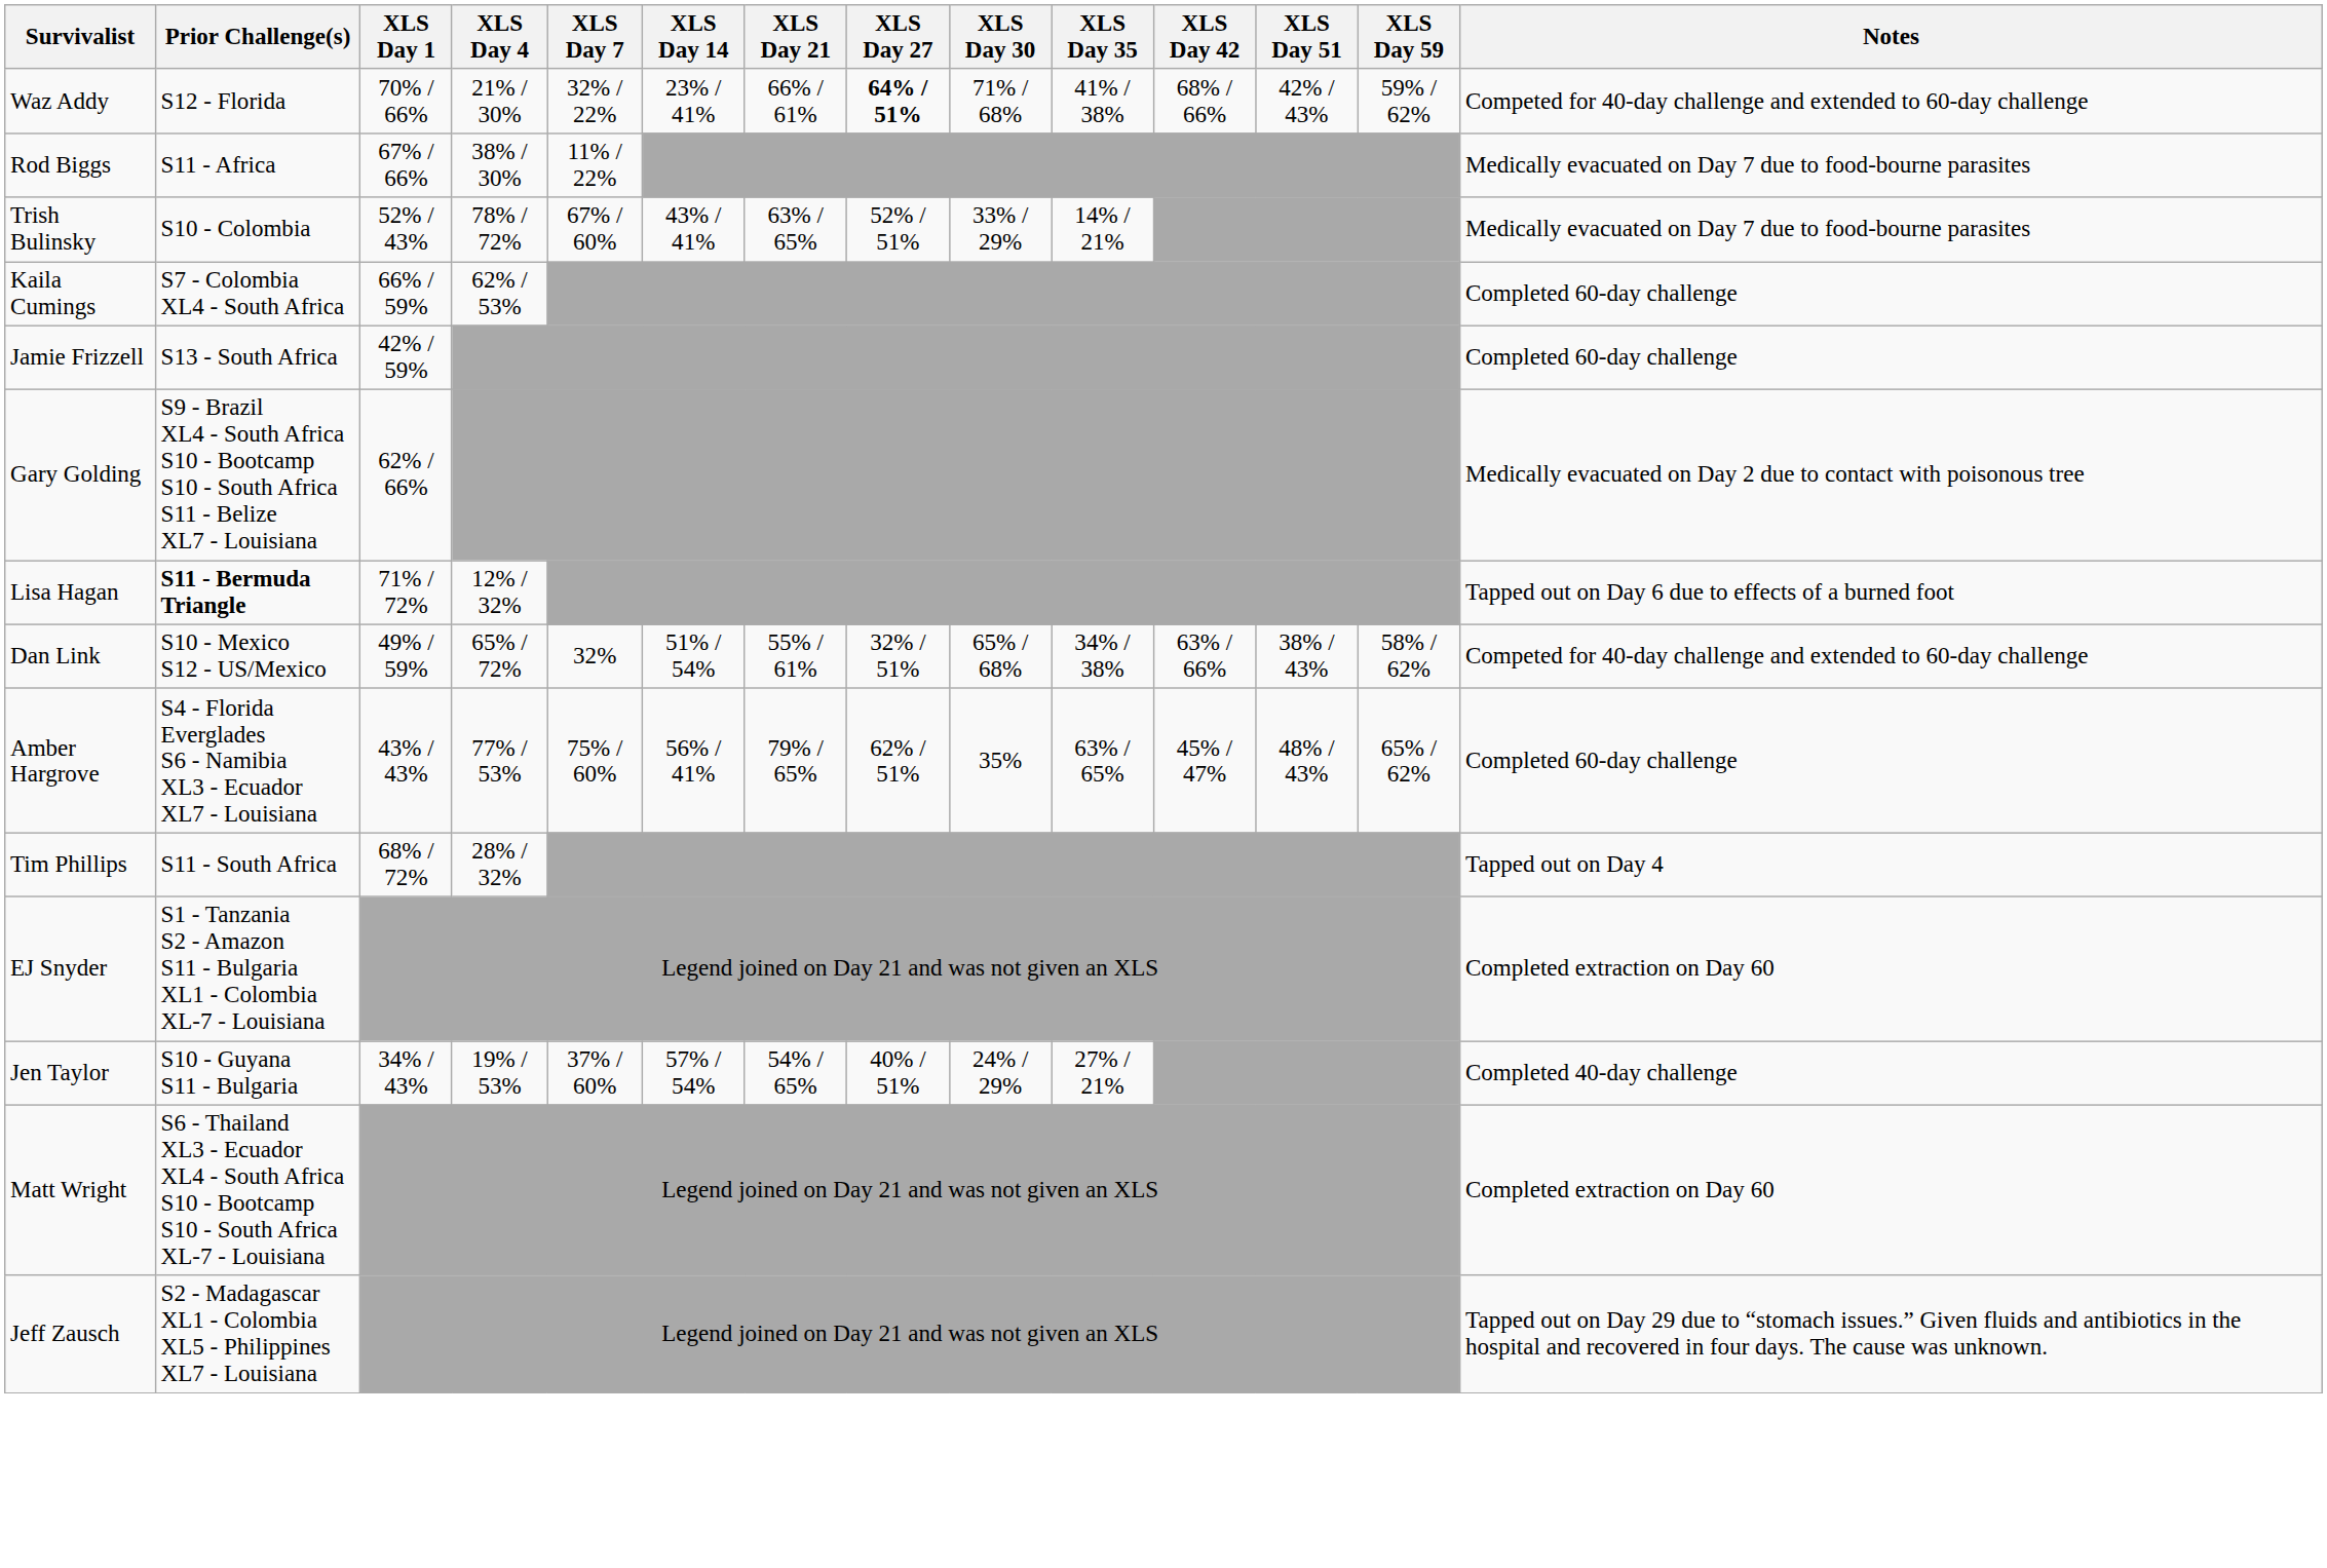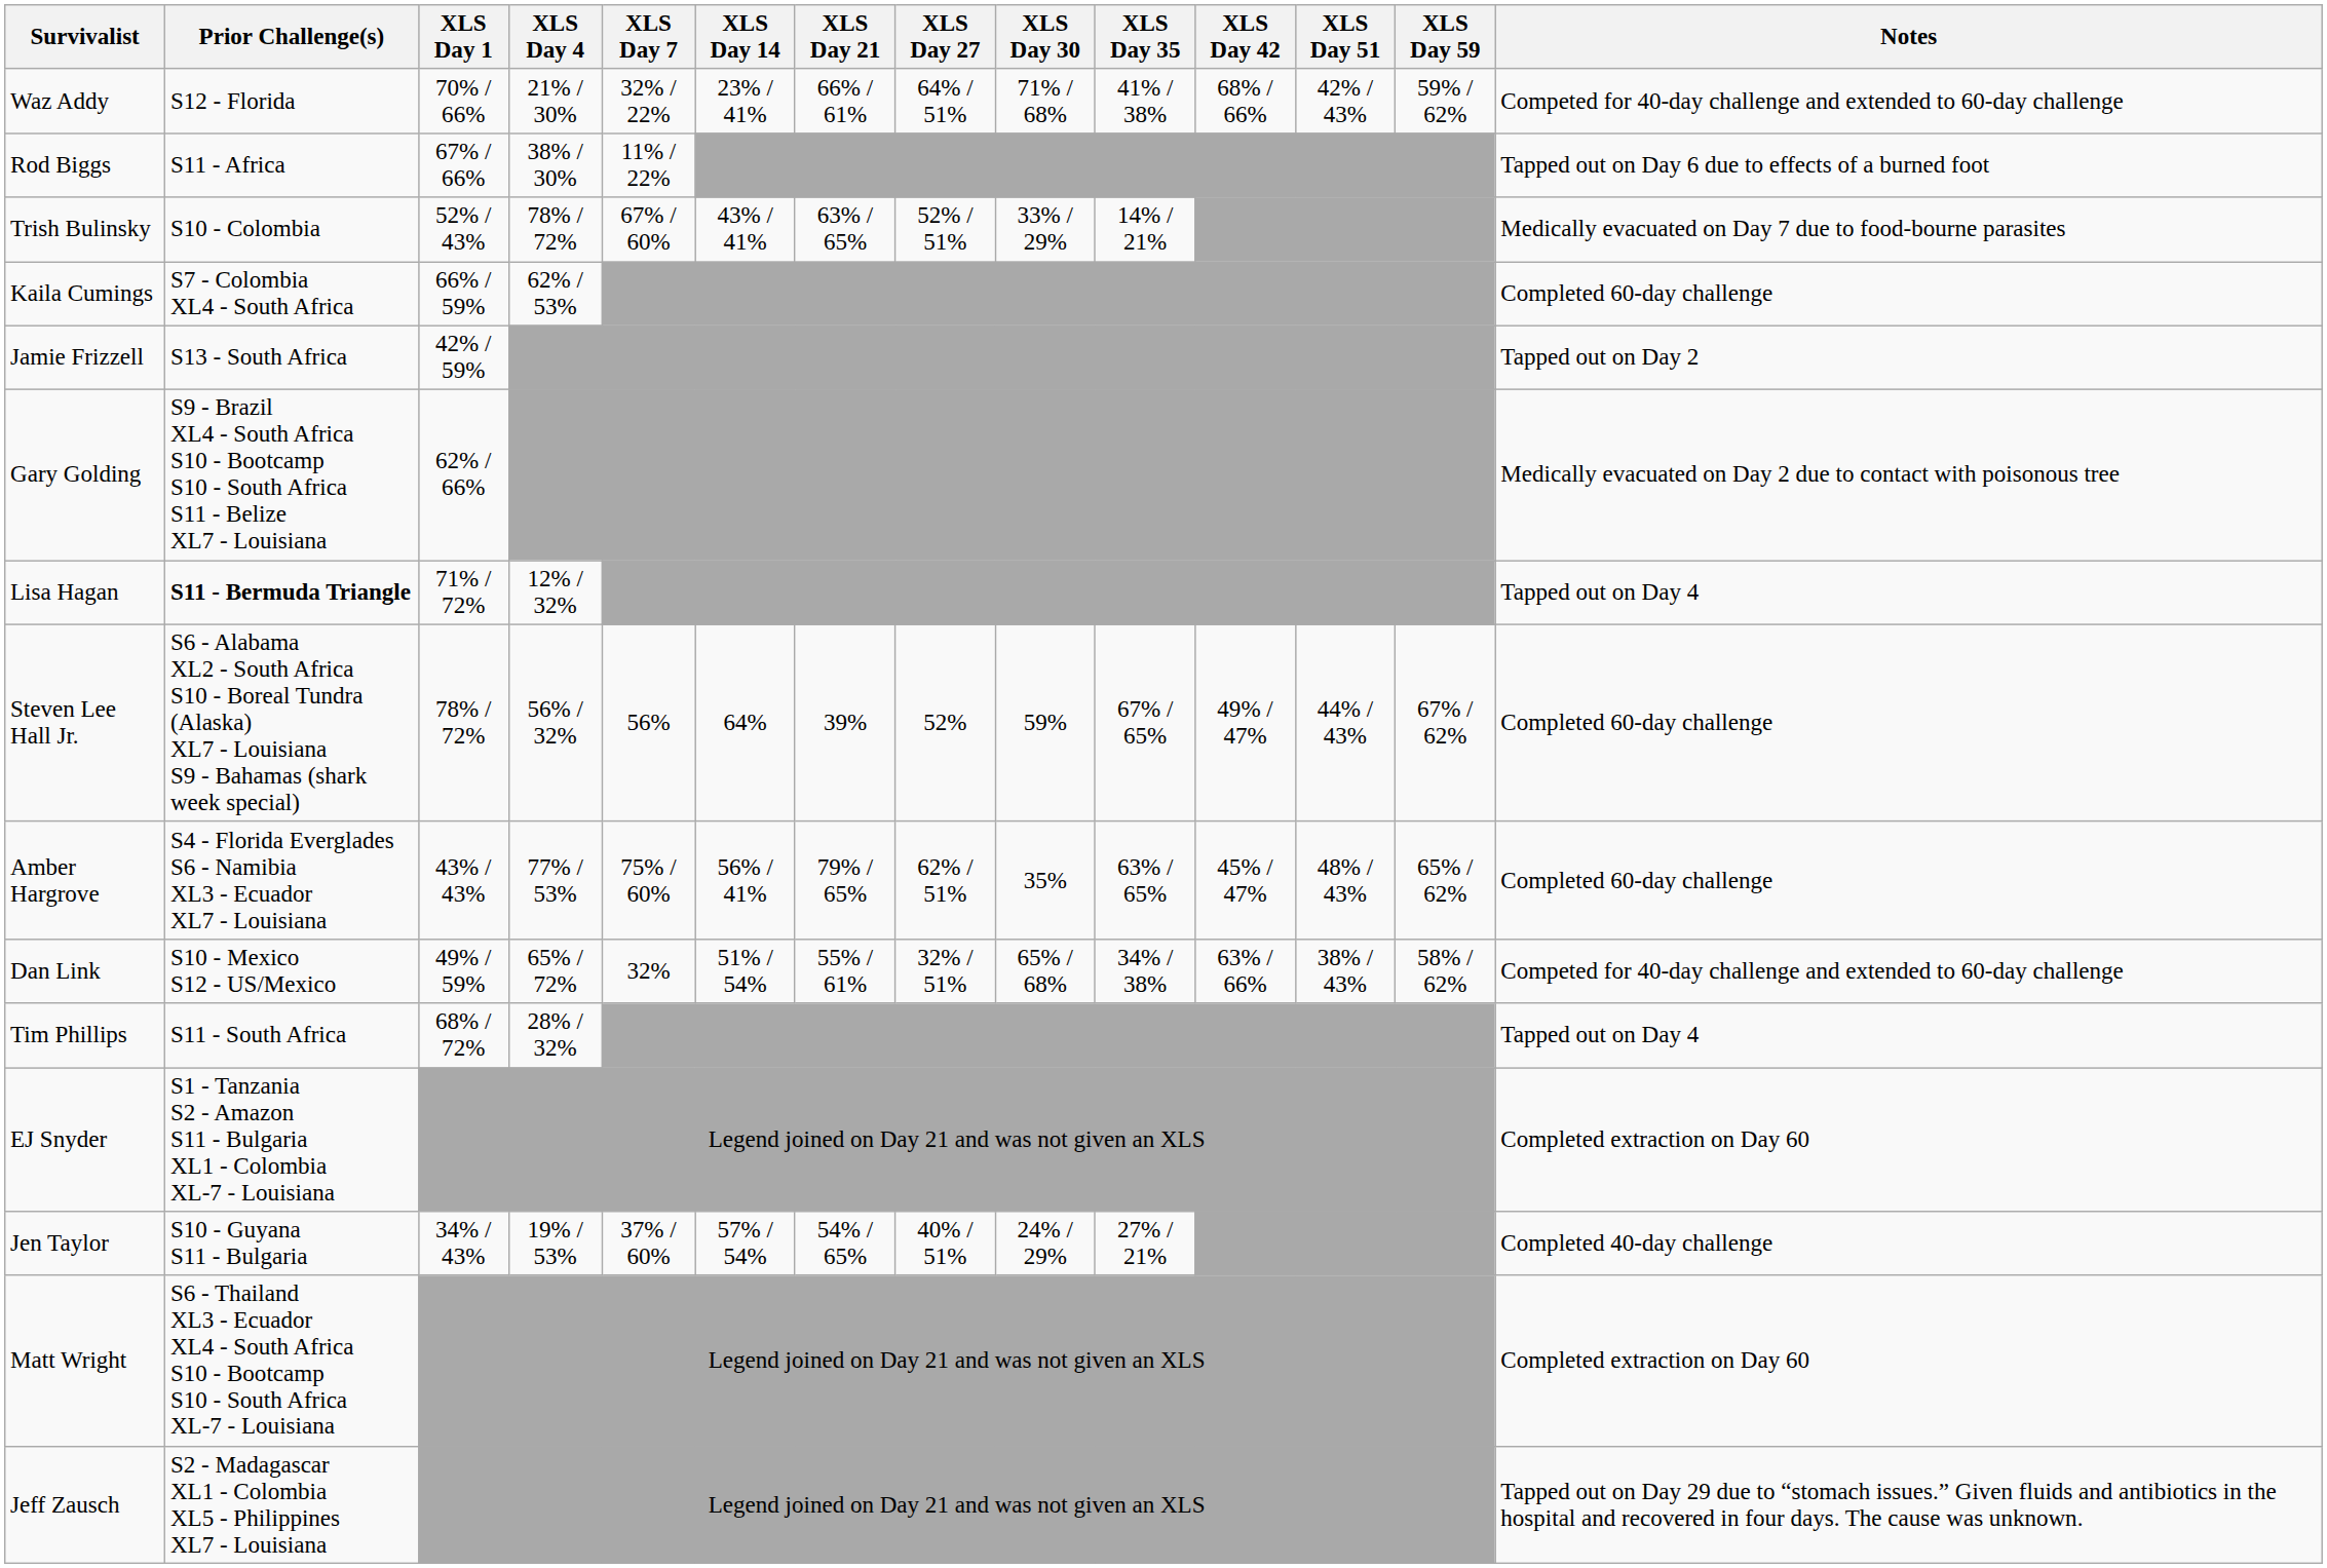Waz Addy | XLS Day 27: bold -> normal
Rod Biggs | Notes: Medically evacuated on Day 7 due to food-bourne parasites -> Tapped out on Day 6 due to effects of a burned foot
Jamie Frizzell | Notes: Completed 60-day challenge -> Tapped out on Day 2
Lisa Hagan | Notes: Tapped out on Day 6 due to effects of a burned foot -> Tapped out on Day 4
+ row: Steven Lee Hall Jr. | S6 - Alabama XL2 - South Africa S10 - Boreal Tundra (Alaska) XL7 - Louisiana S9 - Bahamas (shark week special) | 78% / 72% | 56% / 32% | 56% | 64% | 39% | 52% | 59% | 67% / 65% | 49% / 47% | 44% / 43% | 67% / 62% | Completed 60-day challenge
rows swapped: Amber Hargrove <-> Dan Link
